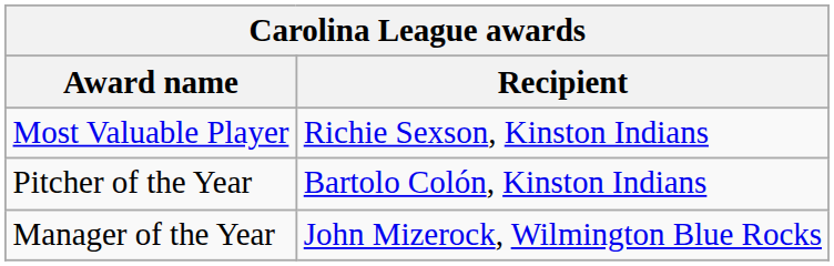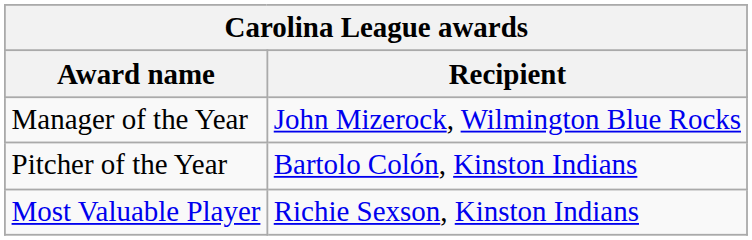rows swapped: Most Valuable Player <-> Manager of the Year
